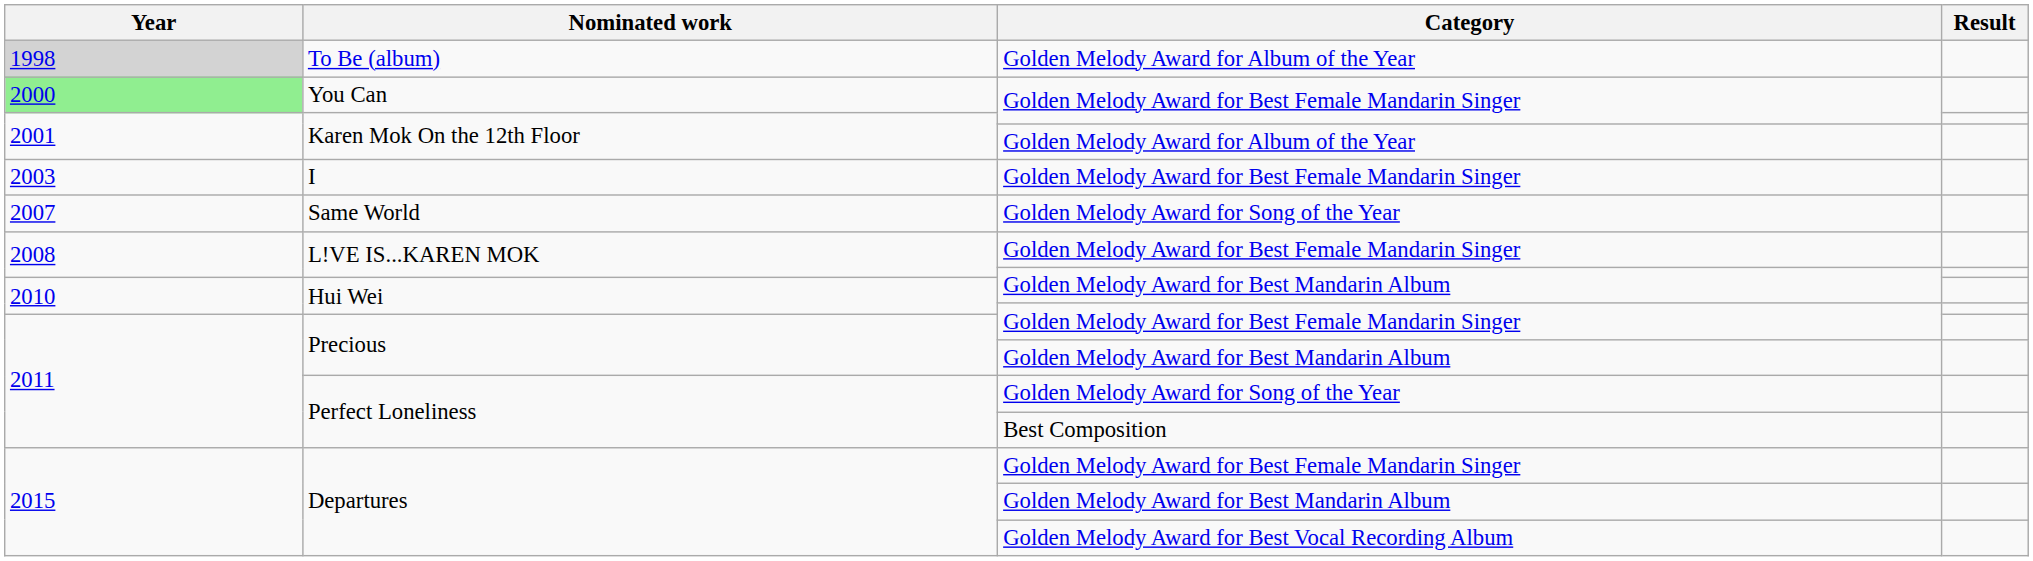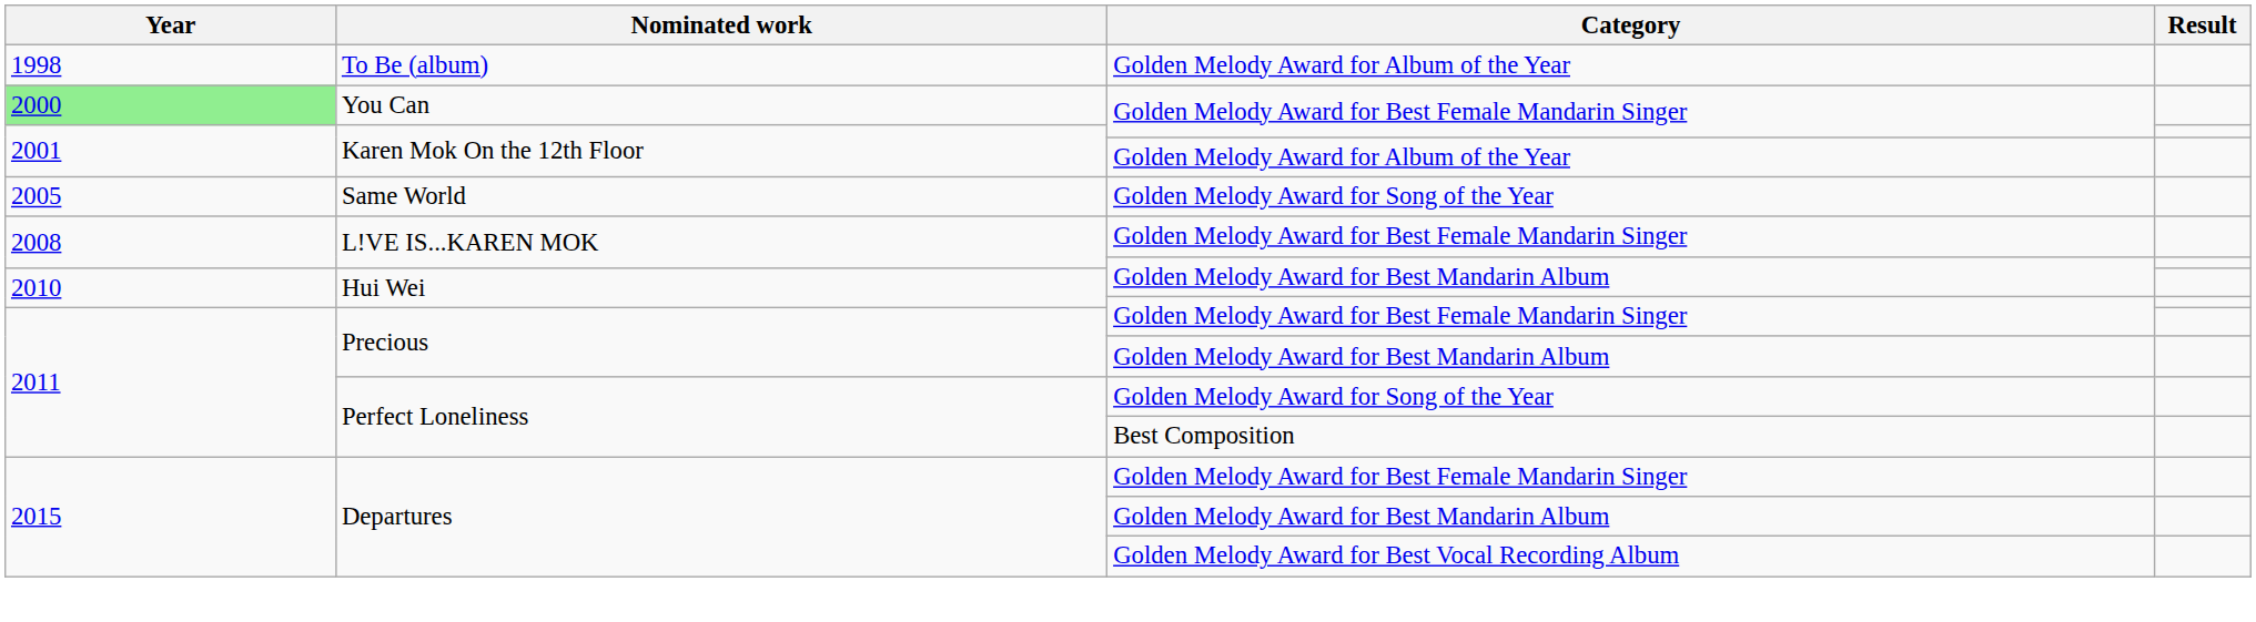To Be (album) | Year: lightgrey background -> no background
- row: 2003 | I | Golden Melody Award for Best Female Mandarin Singer
Same World | Year: 2007 -> 2005
